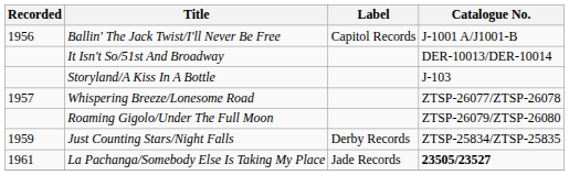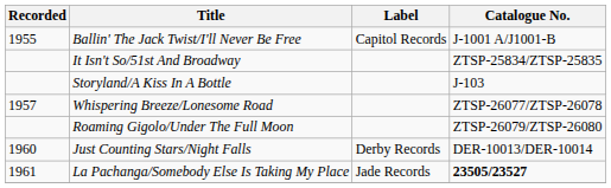Ballin' The Jack Twist/I'll Never Be Free | Recorded: 1956 -> 1955
It Isn't So/51st And Broadway | Catalogue No.: DER-10013/DER-10014 -> ZTSP-25834/ZTSP-25835
Just Counting Stars/Night Falls | Recorded: 1959 -> 1960
Just Counting Stars/Night Falls | Catalogue No.: ZTSP-25834/ZTSP-25835 -> DER-10013/DER-10014
